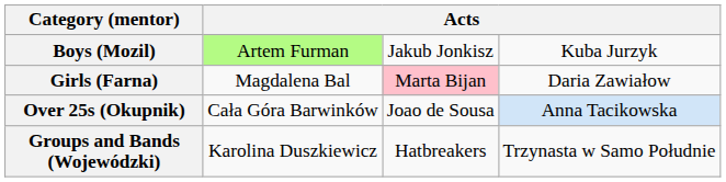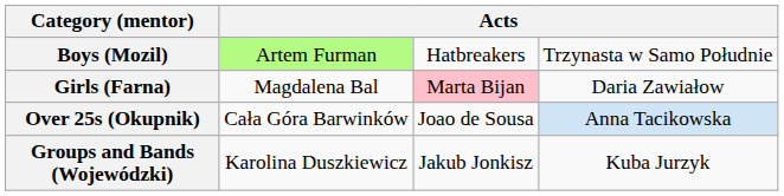Boys (Mozil) | column 3: Jakub Jonkisz -> Hatbreakers
Boys (Mozil) | column 4: Kuba Jurzyk -> Trzynasta w Samo Południe
Groups and Bands (Wojewódzki) | column 3: Hatbreakers -> Jakub Jonkisz
Groups and Bands (Wojewódzki) | column 4: Trzynasta w Samo Południe -> Kuba Jurzyk
